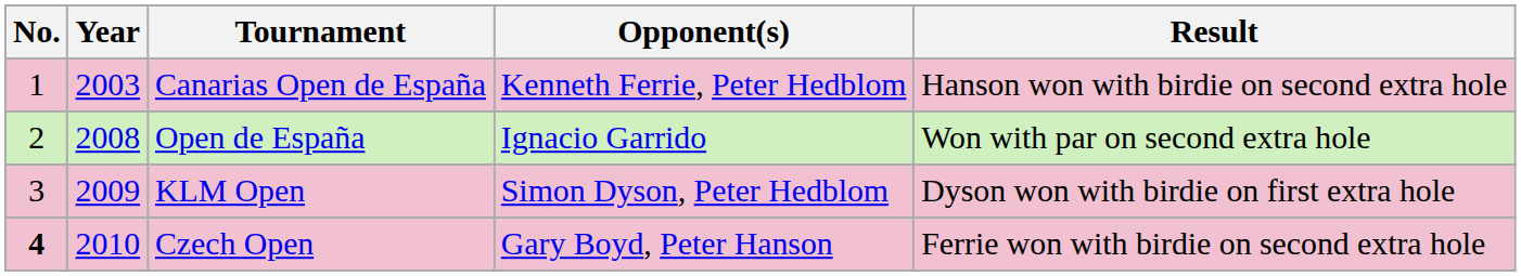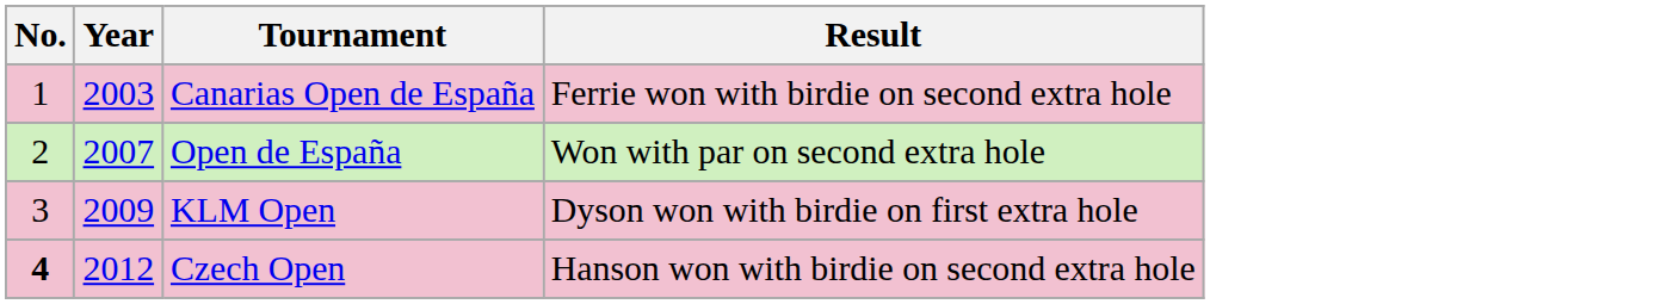- column: Opponent(s) | Kenneth Ferrie, Peter Hedblom | Ignacio Garrido | Simon Dyson, Peter Hedblom | Gary Boyd, Peter Hanson
Canarias Open de España | Result: Hanson won with birdie on second extra hole -> Ferrie won with birdie on second extra hole
Open de España | Year: 2008 -> 2007
Czech Open | Year: 2010 -> 2012
Czech Open | Result: Ferrie won with birdie on second extra hole -> Hanson won with birdie on second extra hole
